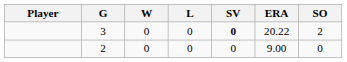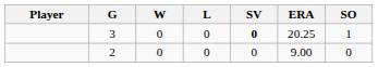3 | ERA: 20.22 -> 20.25
3 | SO: 2 -> 1
